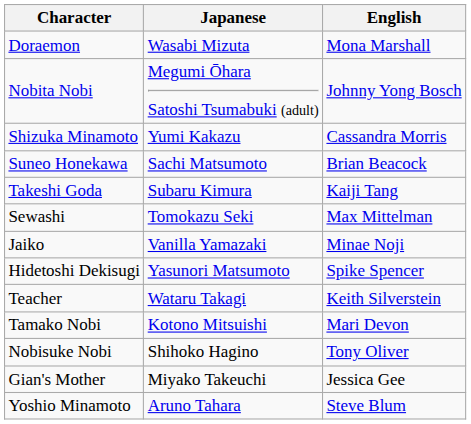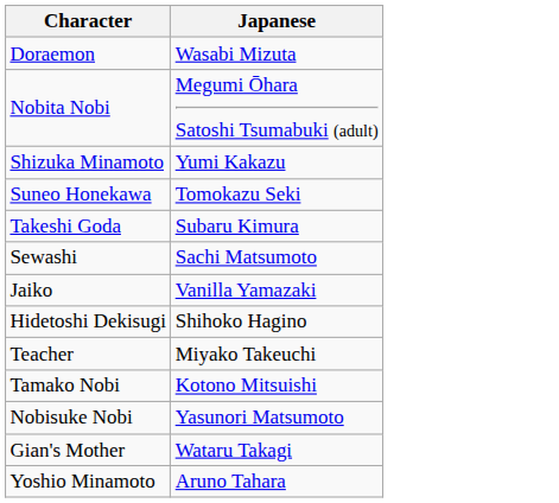- column: English | Mona Marshall | Johnny Yong Bosch | Cassandra Morris | Brian Beacock | Kaiji Tang | Max Mittelman | Minae Noji | Spike Spencer | Keith Silverstein | Mari Devon | Tony Oliver | Jessica Gee | Steve Blum
Suneo Honekawa | Japanese: Sachi Matsumoto -> Tomokazu Seki
Sewashi | Japanese: Tomokazu Seki -> Sachi Matsumoto
Hidetoshi Dekisugi | Japanese: Yasunori Matsumoto -> Shihoko Hagino
Teacher | Japanese: Wataru Takagi -> Miyako Takeuchi
Nobisuke Nobi | Japanese: Shihoko Hagino -> Yasunori Matsumoto
Gian's Mother | Japanese: Miyako Takeuchi -> Wataru Takagi
